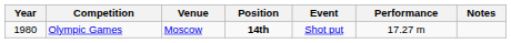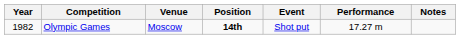Olympic Games | Year: 1980 -> 1982
